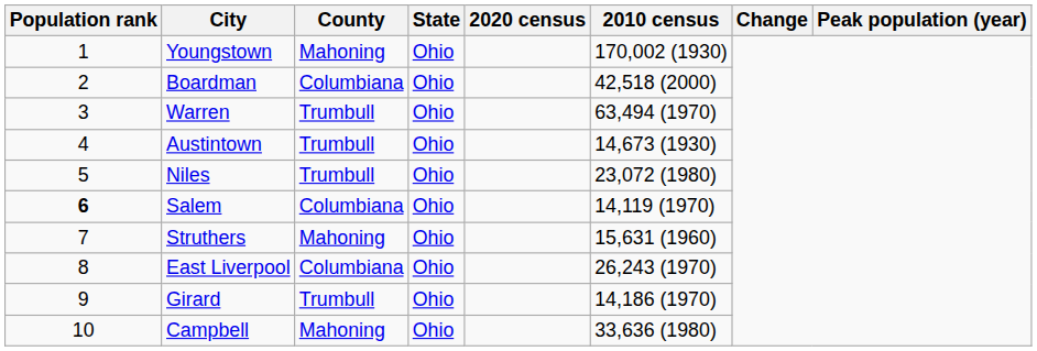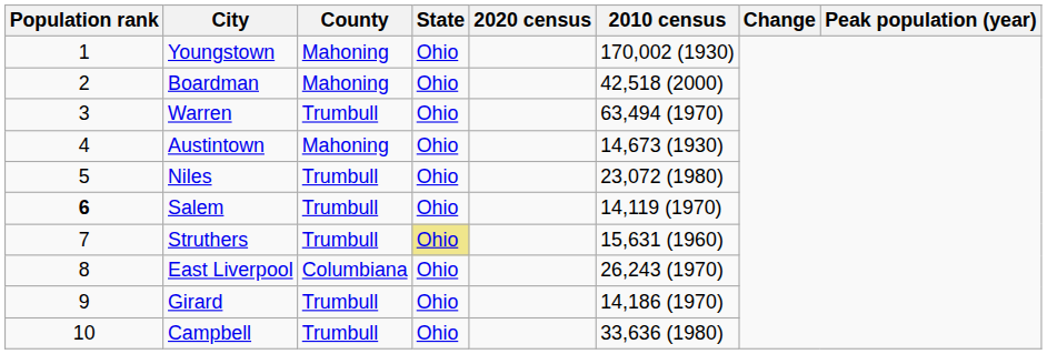Boardman | County: Columbiana -> Mahoning
Austintown | County: Trumbull -> Mahoning
Salem | County: Columbiana -> Trumbull
Struthers | County: Mahoning -> Trumbull
Struthers | State: no background -> khaki background
Campbell | County: Mahoning -> Trumbull
